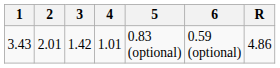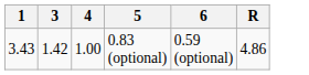- column: 2 | 2.01
3.43 | 4: 1.01 -> 1.00
